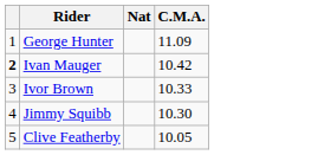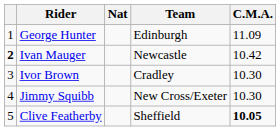+ column: Team | Edinburgh | Newcastle | Cradley | New Cross/Exeter | Sheffield
Ivor Brown | C.M.A.: 10.33 -> 10.30
Clive Featherby | C.M.A.: normal -> bold
